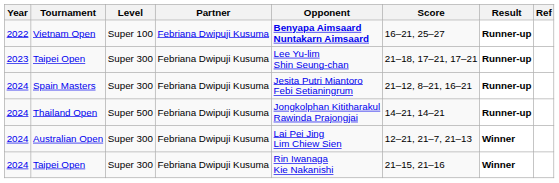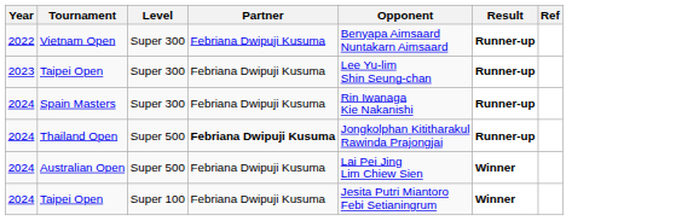- column: Score | 16–21, 25–27 | 21–18, 17–21, 17–21 | 21–12, 8–21, 16–21 | 14–21, 14–21 | 12–21, 21–7, 21–13 | 21–15, 21–16
Vietnam Open | Level: Super 100 -> Super 300
Vietnam Open | Opponent: bold -> normal
Spain Masters | Opponent: Jesita Putri Miantoro Febi Setianingrum -> Rin Iwanaga Kie Nakanishi
Thailand Open | Partner: normal -> bold
Australian Open | Level: Super 300 -> Super 500
2024 / Taipei Open | Level: Super 300 -> Super 100
2024 / Taipei Open | Opponent: Rin Iwanaga Kie Nakanishi -> Jesita Putri Miantoro Febi Setianingrum
